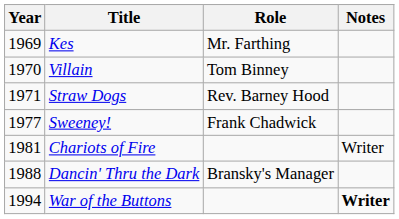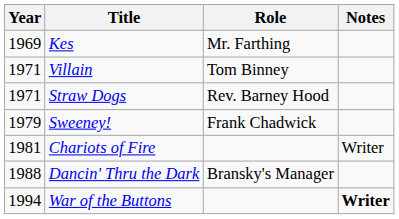Villain | Year: 1970 -> 1971
Sweeney! | Year: 1977 -> 1979
